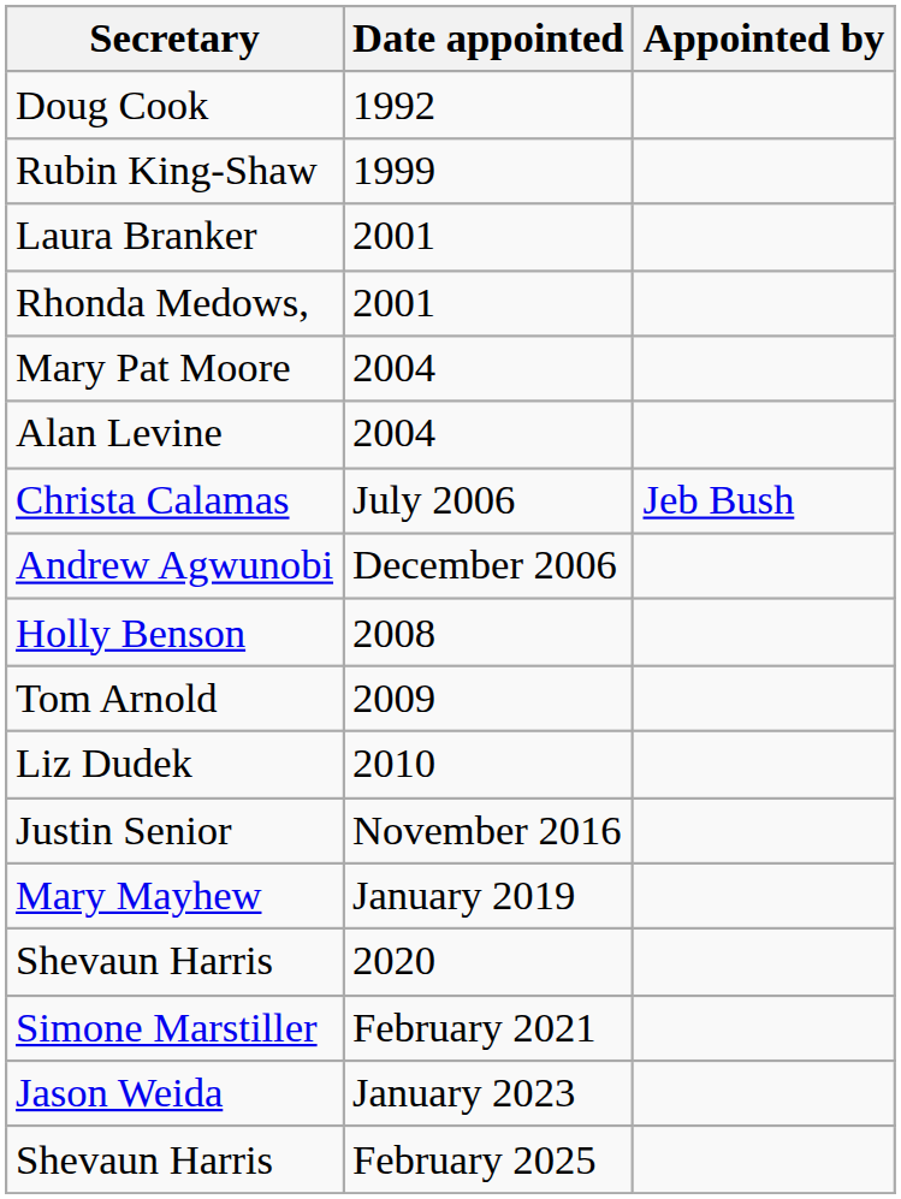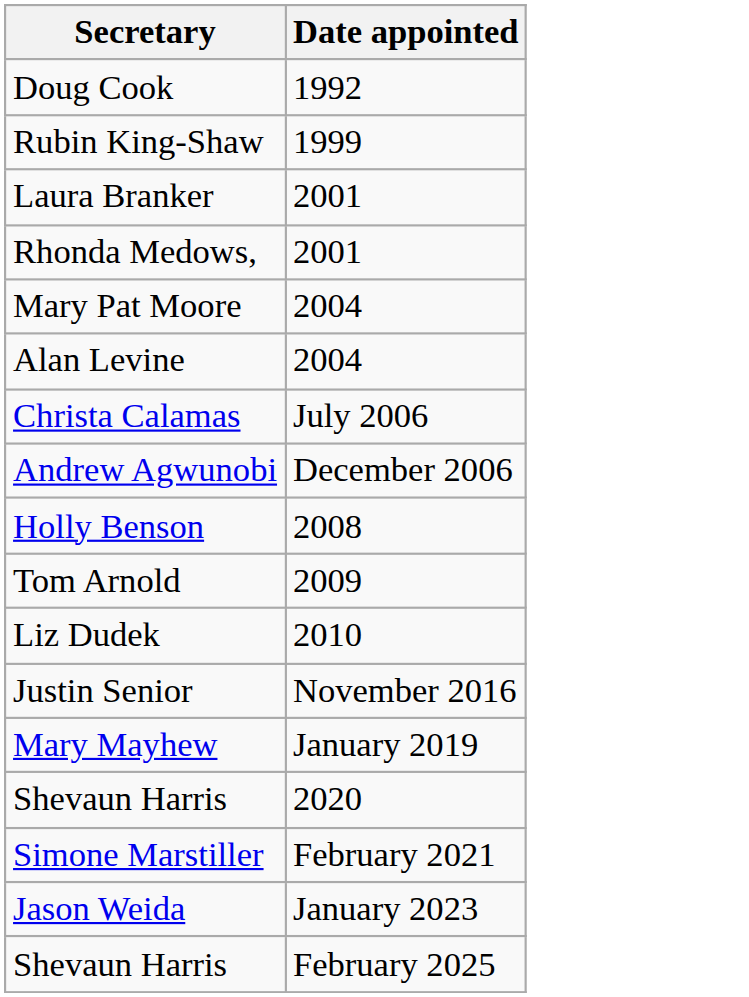- column: Appointed by | Jeb Bush
